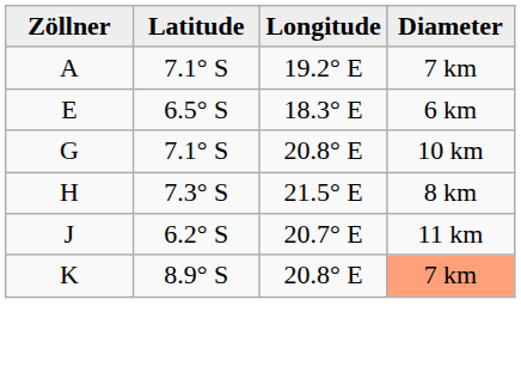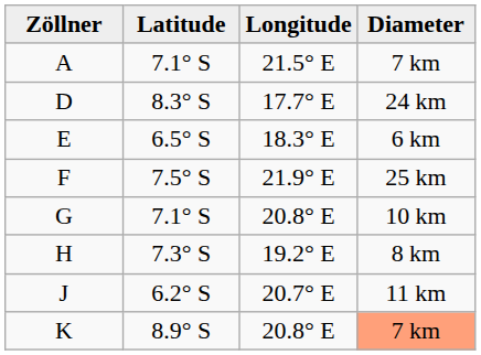A | Longitude: 19.2° E -> 21.5° E
+ row: D | 8.3° S | 17.7° E | 24 km
+ row: F | 7.5° S | 21.9° E | 25 km
H | Longitude: 21.5° E -> 19.2° E
